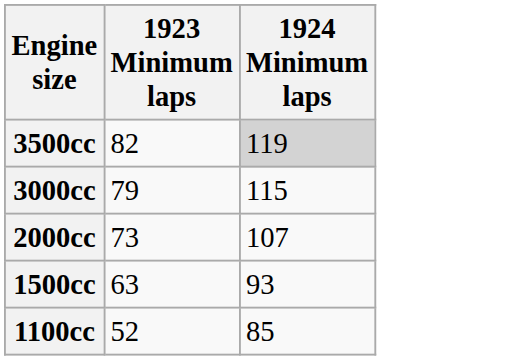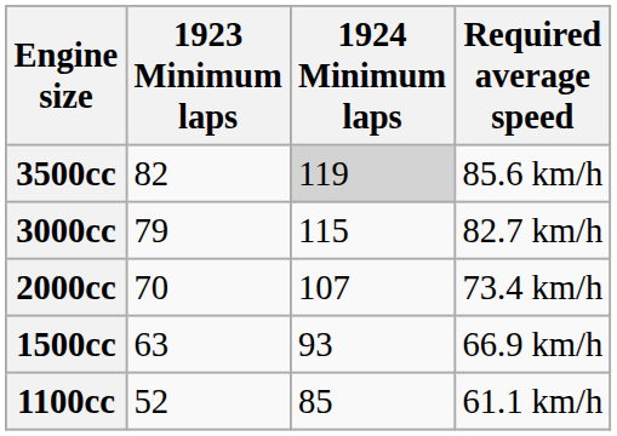+ column: Required average speed | 85.6 km/h | 82.7 km/h | 73.4 km/h | 66.9 km/h | 61.1 km/h
2000cc | 1923 Minimum laps: 73 -> 70
